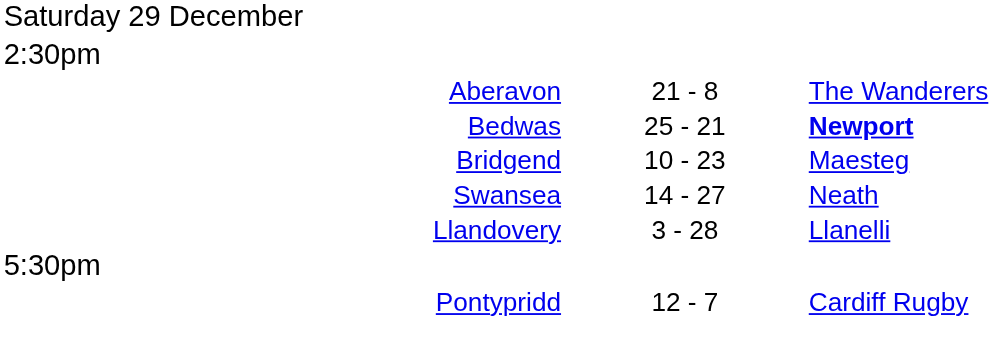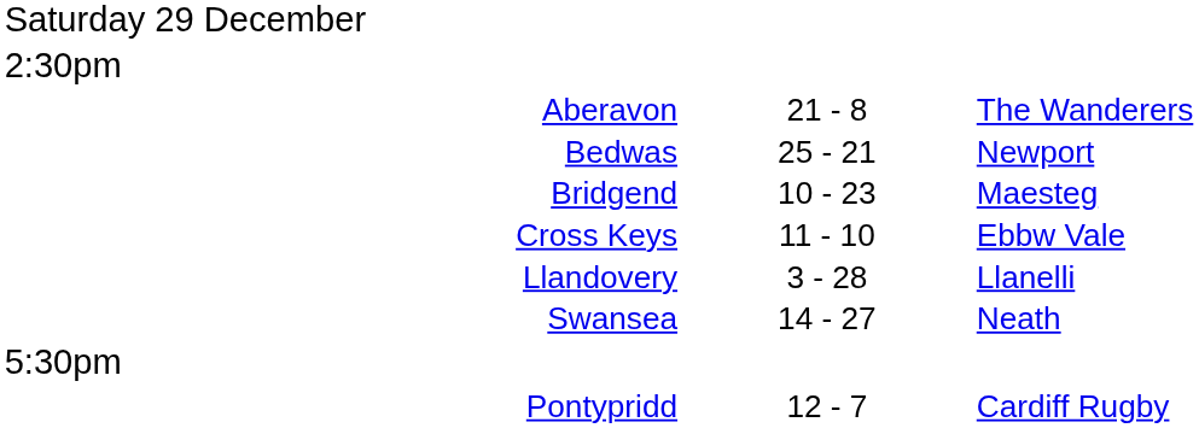Bedwas | column 3: bold -> normal
+ row: Cross Keys | 11 - 10 | Ebbw Vale
rows swapped: Llandovery <-> Swansea
